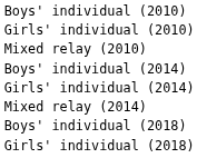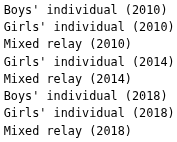- row: Boys' individual (2014)
+ row: Mixed relay (2018)
